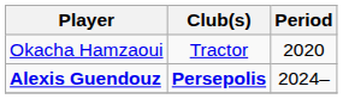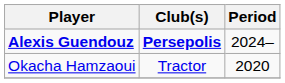rows swapped: Okacha Hamzaoui <-> Alexis Guendouz
